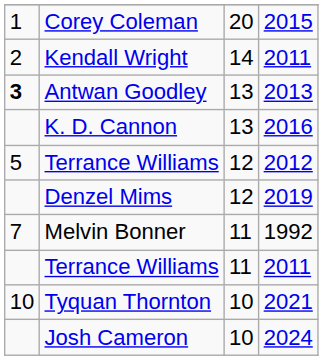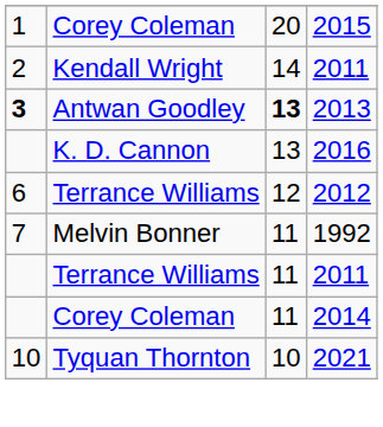2013 | column 3: normal -> bold
2012 | column 1: 5 -> 6
- row: Denzel Mims | 12 | 2019
+ row: Corey Coleman | 11 | 2014
- row: Josh Cameron | 10 | 2024
